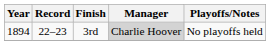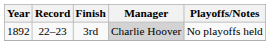3rd | Year: 1894 -> 1892
